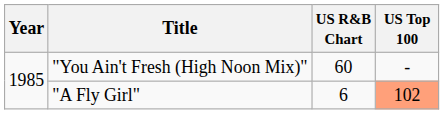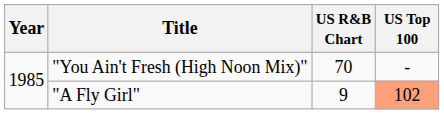"You Ain't Fresh (High Noon Mix)" | US R&B Chart: 60 -> 70
"A Fly Girl" | US R&B Chart: 6 -> 9
